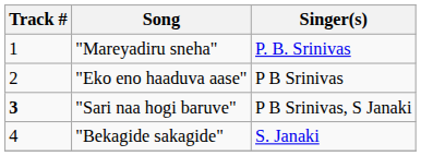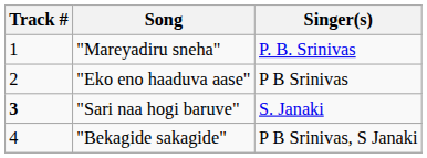"Sari naa hogi baruve" | Singer(s): P B Srinivas, S Janaki -> S. Janaki
"Bekagide sakagide" | Singer(s): S. Janaki -> P B Srinivas, S Janaki
